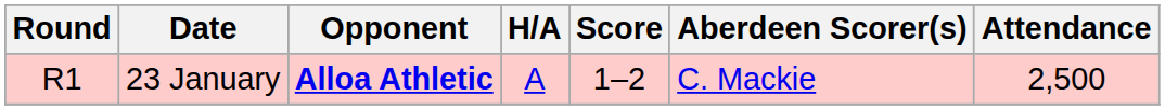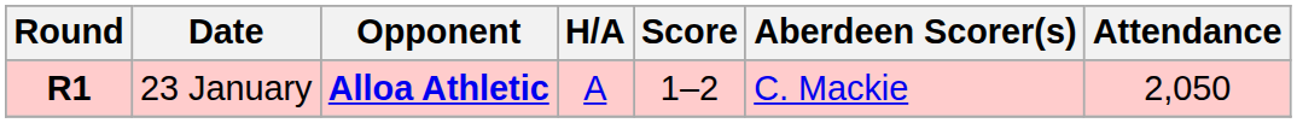23 January | Round: normal -> bold
23 January | Attendance: 2,500 -> 2,050
